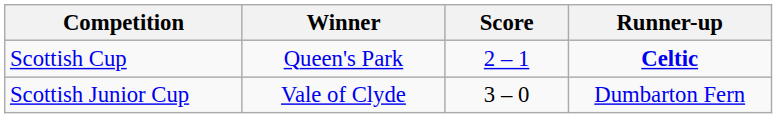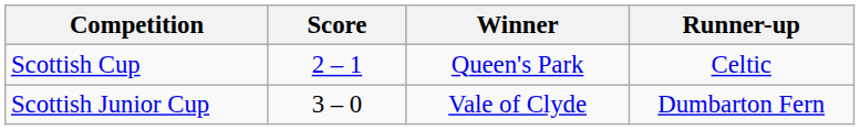columns swapped: Winner <-> Score
Scottish Cup | Runner-up: bold -> normal
